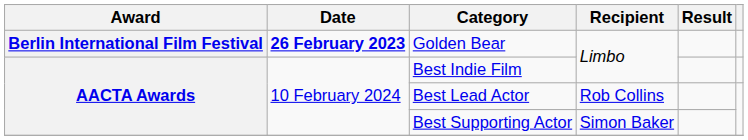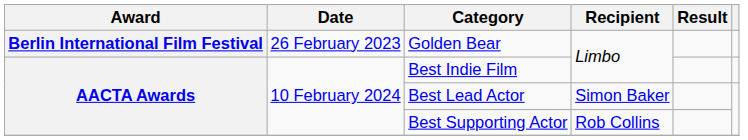Golden Bear | Date: bold -> normal
Best Lead Actor | Recipient: Rob Collins -> Simon Baker
Best Supporting Actor | Recipient: Simon Baker -> Rob Collins
